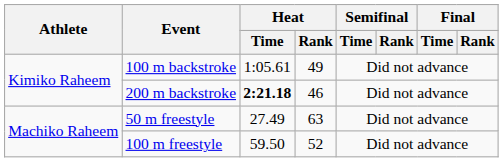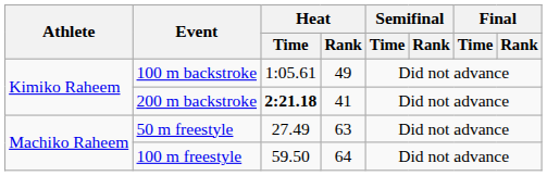200 m backstroke | Heat / Rank: 46 -> 41
100 m freestyle | Heat / Rank: 52 -> 64
